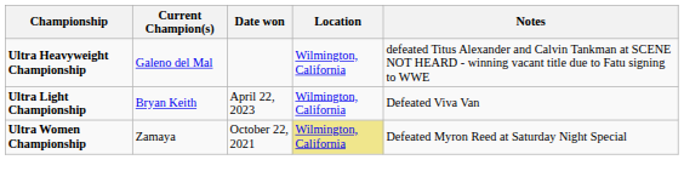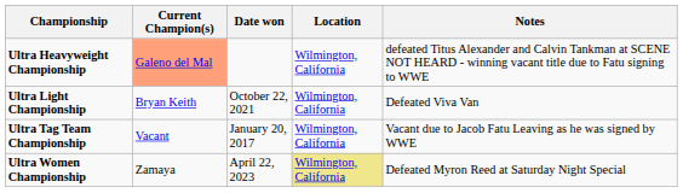Ultra Heavyweight Championship | Current Champion(s): no background -> lightsalmon background
Ultra Light Championship | Date won: April 22, 2023 -> October 22, 2021
+ row: Ultra Tag Team Championship | Vacant | January 20, 2017 | Wilmington, California | Vacant due to Jacob Fatu Leaving as he was signed by WWE
Ultra Women Championship | Date won: October 22, 2021 -> April 22, 2023
